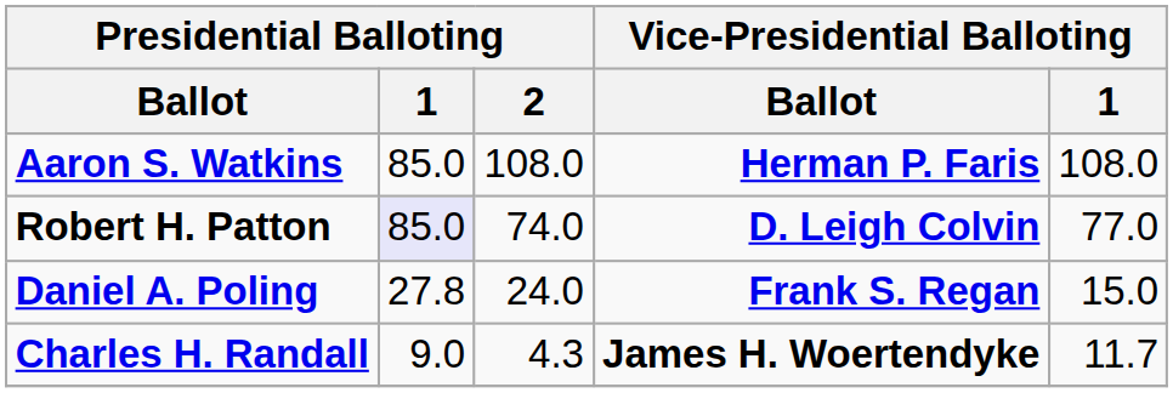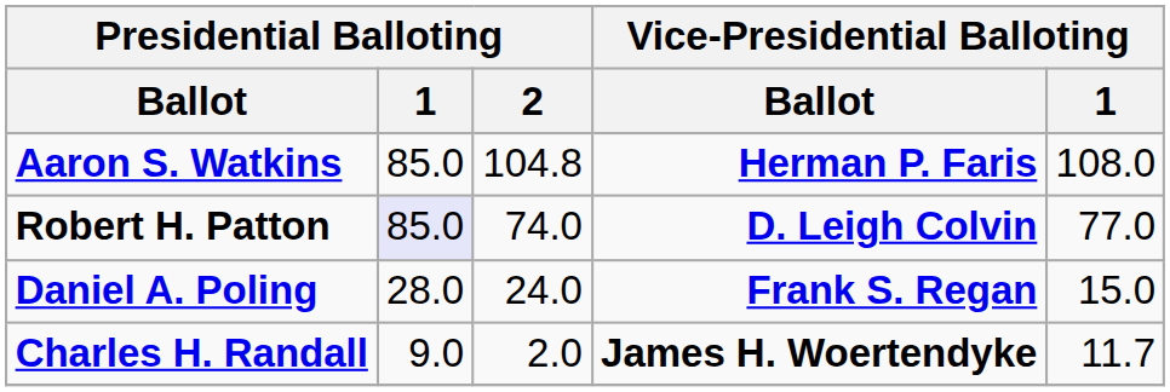Aaron S. Watkins | Presidential Balloting / 2: 108.0 -> 104.8
Daniel A. Poling | Presidential Balloting / 1: 27.8 -> 28.0
Charles H. Randall | Presidential Balloting / 2: 4.3 -> 2.0
